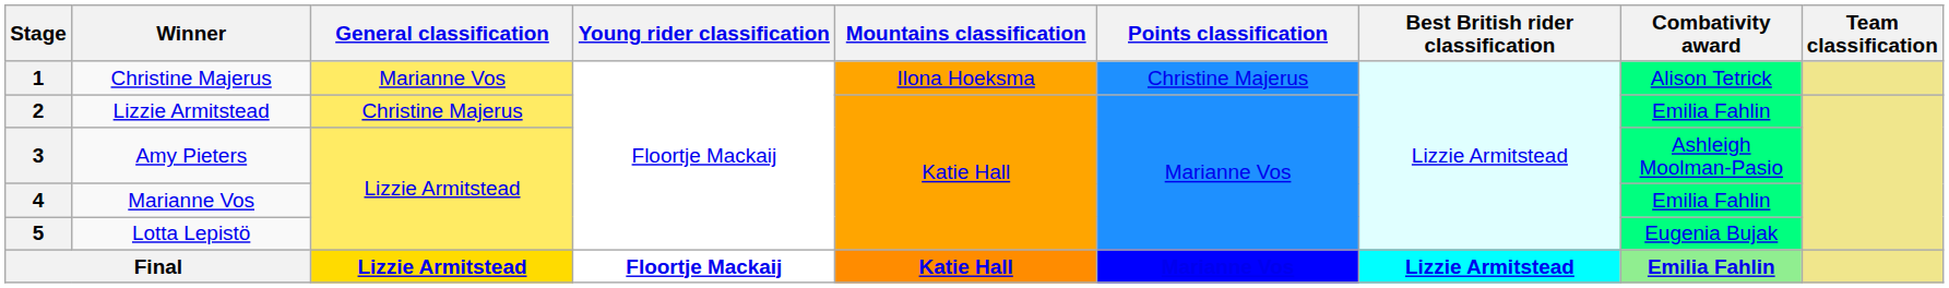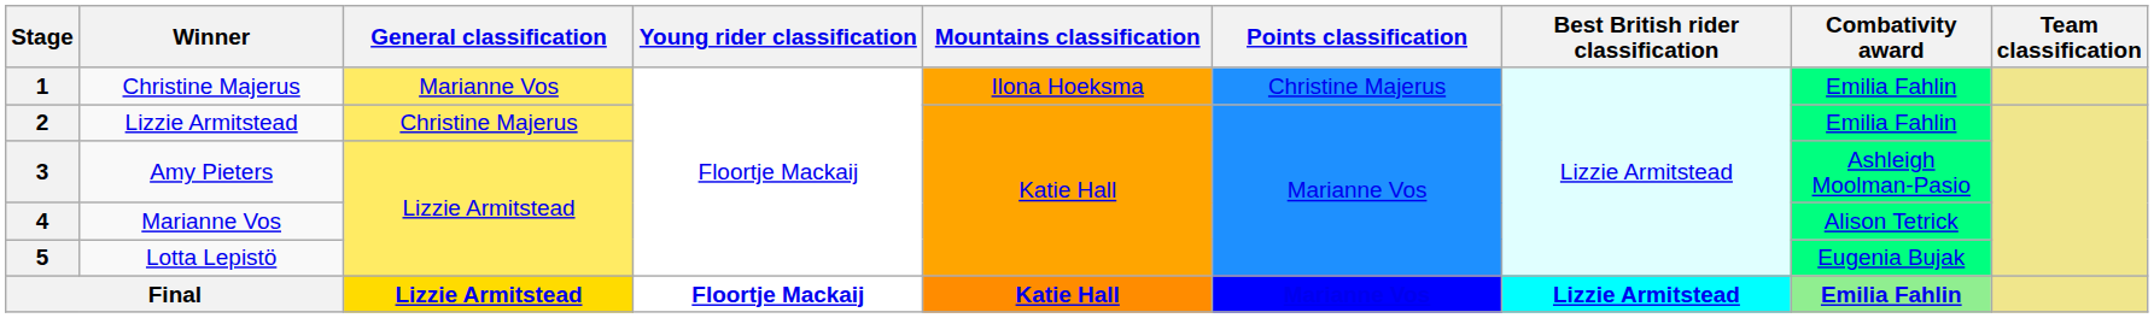1 | Combativity award: Alison Tetrick -> Emilia Fahlin
4 | Combativity award: Emilia Fahlin -> Alison Tetrick
